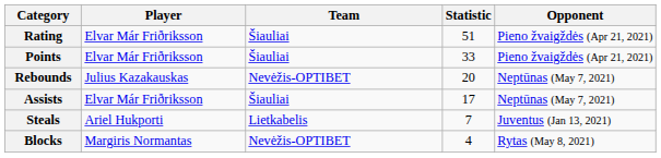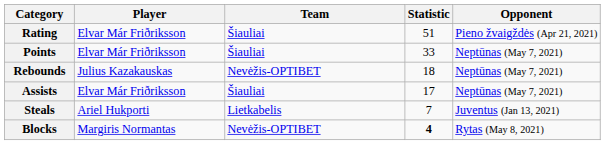Points | Opponent: Pieno žvaigždės (Apr 21, 2021) -> Neptūnas (May 7, 2021)
Rebounds | Statistic: 20 -> 18
Blocks | Statistic: normal -> bold
